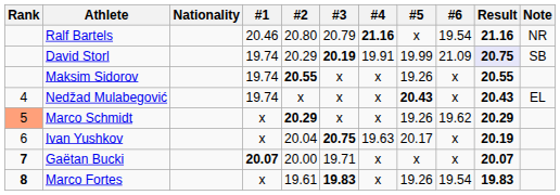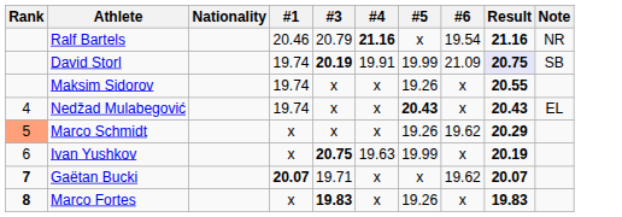- column: #2 | 20.80 | 20.29 | 20.55 | x | 20.29 | 20.04 | 20.00 | 19.61
Ivan Yushkov | #5: 20.17 -> 19.99
Gaëtan Bucki | #6: x -> 19.62
Marco Fortes | #6: 19.54 -> x
